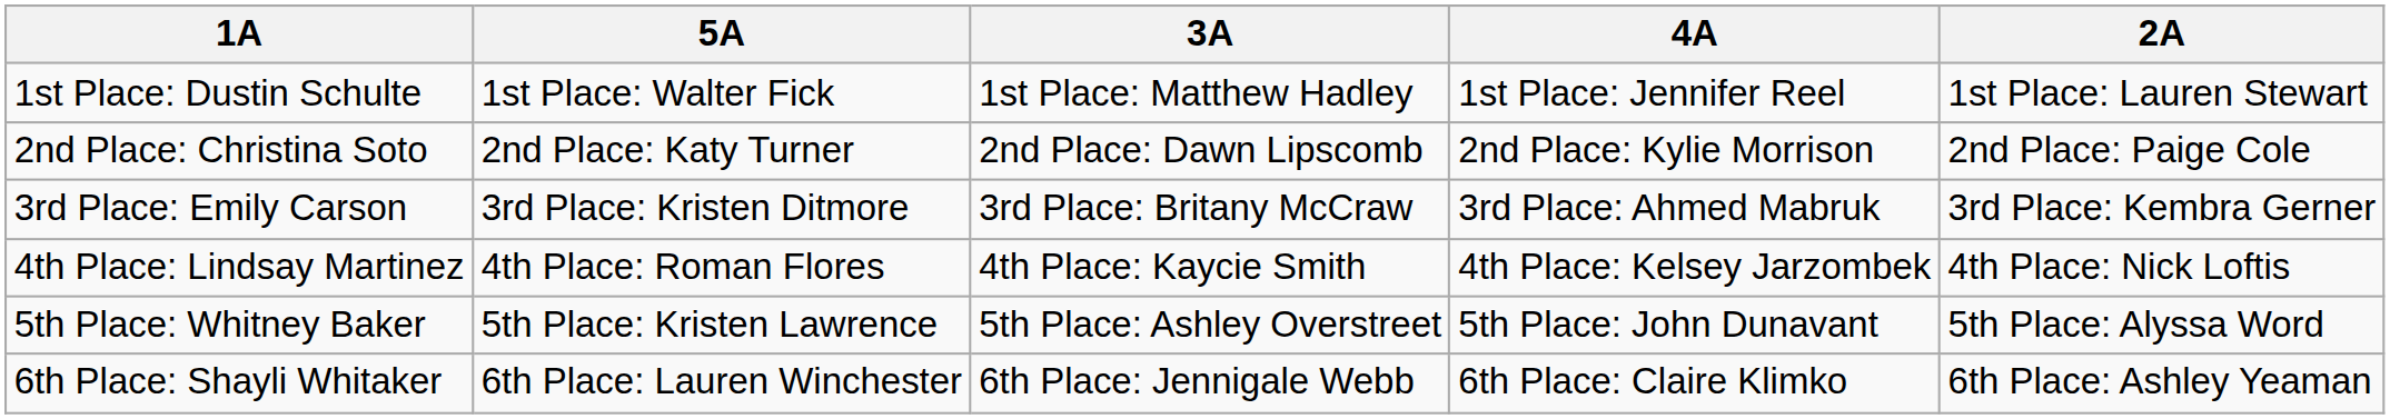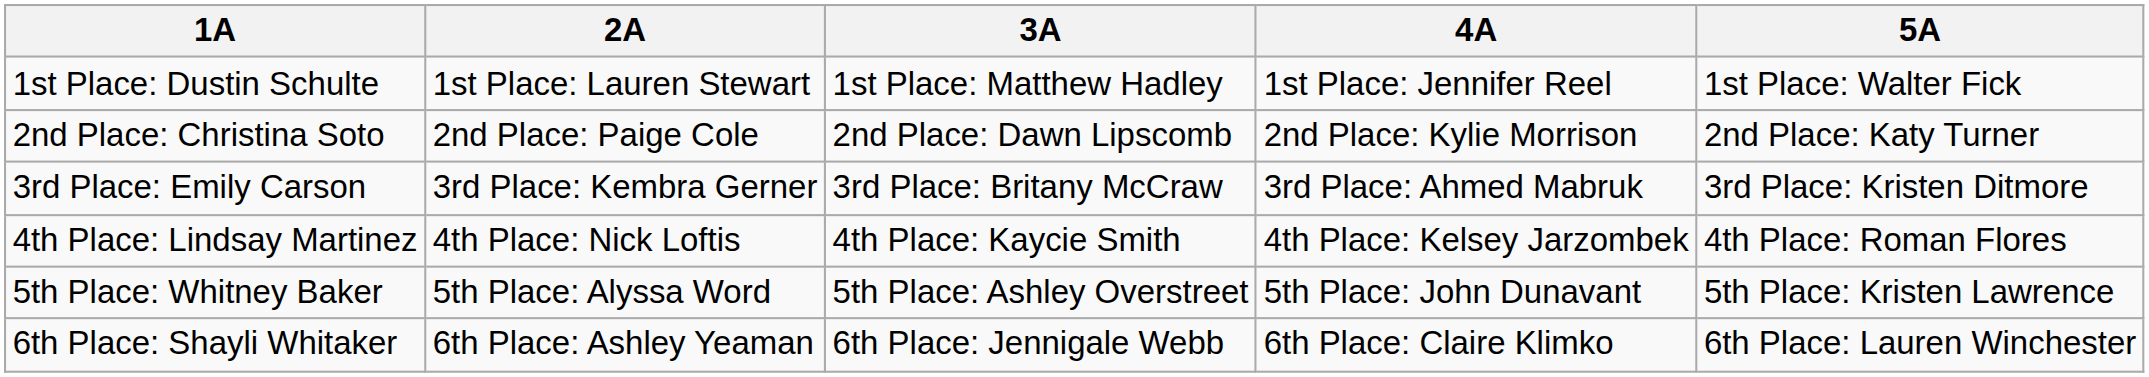columns swapped: 2A <-> 5A
